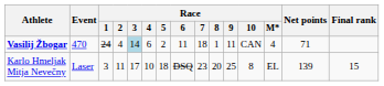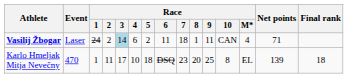Vasilij Žbogar | Event: 470 -> Laser
Vasilij Žbogar | Race / 2: 4 -> 2
Karlo Hmeljak Mitja Nevečny | Event: Laser -> 470
Karlo Hmeljak Mitja Nevečny | Race / 1: 3 -> 1
Karlo Hmeljak Mitja Nevečny | Final rank: 15 -> 18
